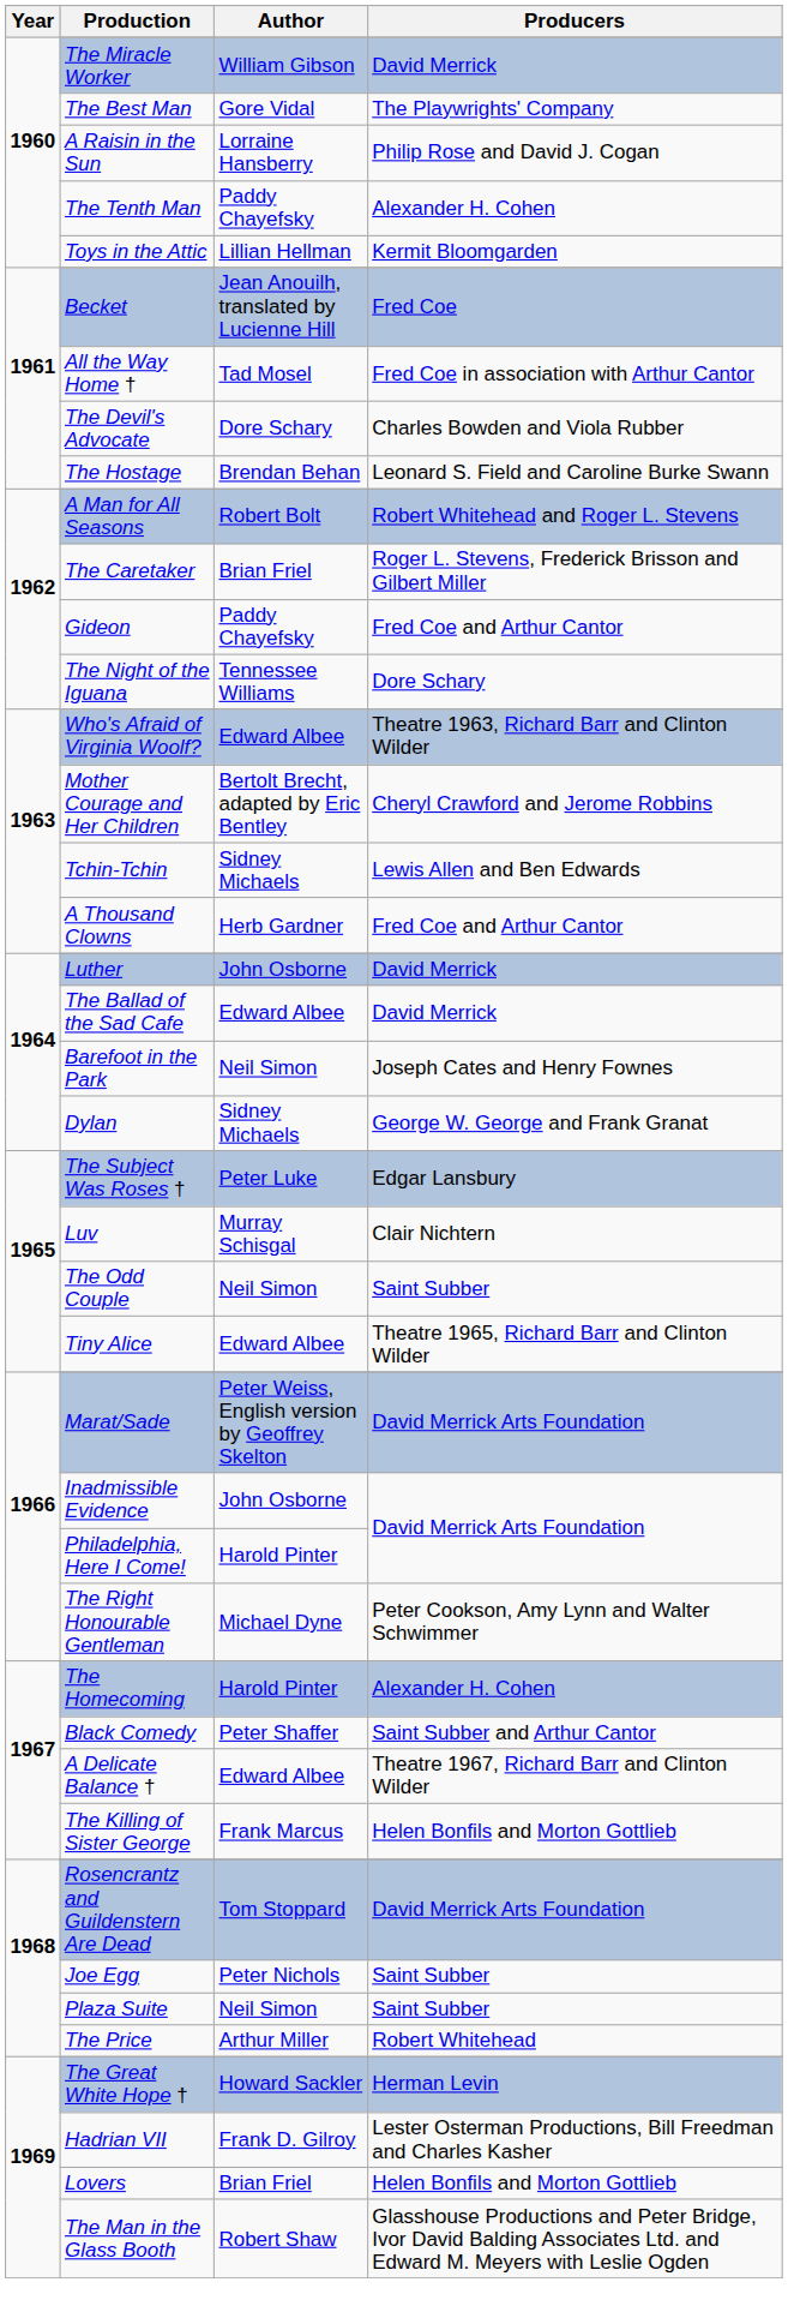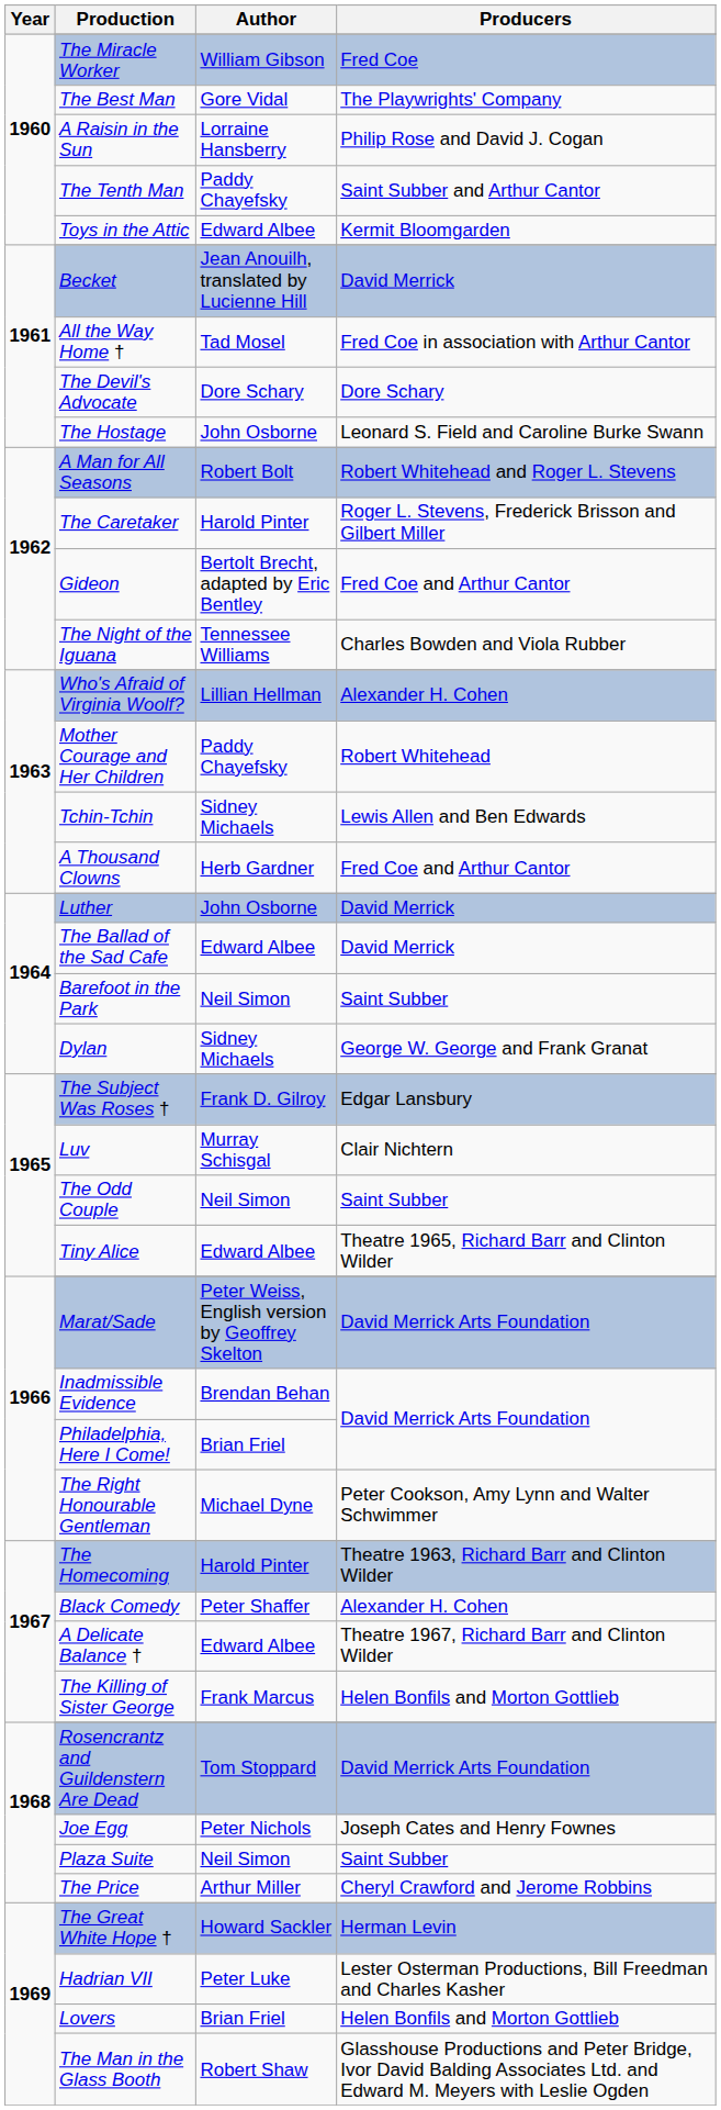The Miracle Worker | Producers: David Merrick -> Fred Coe
The Tenth Man | Producers: Alexander H. Cohen -> Saint Subber and Arthur Cantor
Toys in the Attic | Author: Lillian Hellman -> Edward Albee
Becket | Producers: Fred Coe -> David Merrick
The Devil's Advocate | Producers: Charles Bowden and Viola Rubber -> Dore Schary
The Hostage | Author: Brendan Behan -> John Osborne
The Caretaker | Author: Brian Friel -> Harold Pinter
Gideon | Author: Paddy Chayefsky -> Bertolt Brecht, adapted by Eric Bentley
The Night of the Iguana | Producers: Dore Schary -> Charles Bowden and Viola Rubber
Who's Afraid of Virginia Woolf? | Author: Edward Albee -> Lillian Hellman
Who's Afraid of Virginia Woolf? | Producers: Theatre 1963, Richard Barr and Clinton Wilder -> Alexander H. Cohen
Mother Courage and Her Children | Author: Bertolt Brecht, adapted by Eric Bentley -> Paddy Chayefsky
Mother Courage and Her Children | Producers: Cheryl Crawford and Jerome Robbins -> Robert Whitehead
Barefoot in the Park | Producers: Joseph Cates and Henry Fownes -> Saint Subber
The Subject Was Roses † | Author: Peter Luke -> Frank D. Gilroy
Inadmissible Evidence | Author: John Osborne -> Brendan Behan
Philadelphia, Here I Come! | Author: Harold Pinter -> Brian Friel
The Homecoming | Producers: Alexander H. Cohen -> Theatre 1963, Richard Barr and Clinton Wilder
Black Comedy | Producers: Saint Subber and Arthur Cantor -> Alexander H. Cohen
Joe Egg | Producers: Saint Subber -> Joseph Cates and Henry Fownes
The Price | Producers: Robert Whitehead -> Cheryl Crawford and Jerome Robbins
Hadrian VII | Author: Frank D. Gilroy -> Peter Luke
